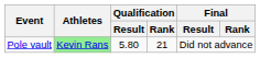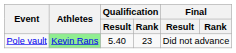Pole vault | Qualification / Result: 5.80 -> 5.40
Pole vault | Qualification / Rank: 21 -> 23
